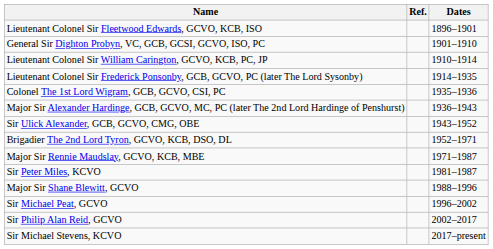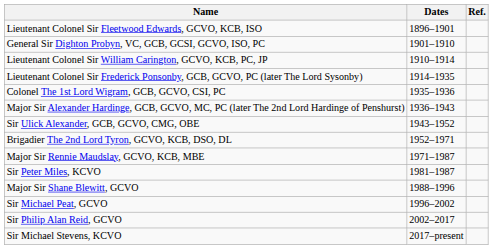columns swapped: Dates <-> Ref.
